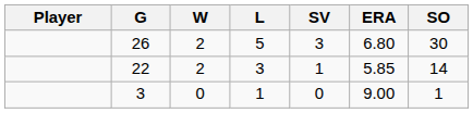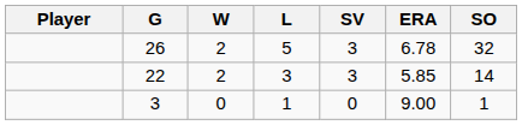26 | ERA: 6.80 -> 6.78
26 | SO: 30 -> 32
22 | SV: 1 -> 3
